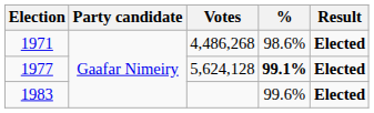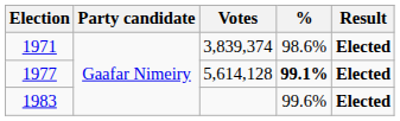1971 | Votes: 4,486,268 -> 3,839,374
1977 | Votes: 5,624,128 -> 5,614,128
